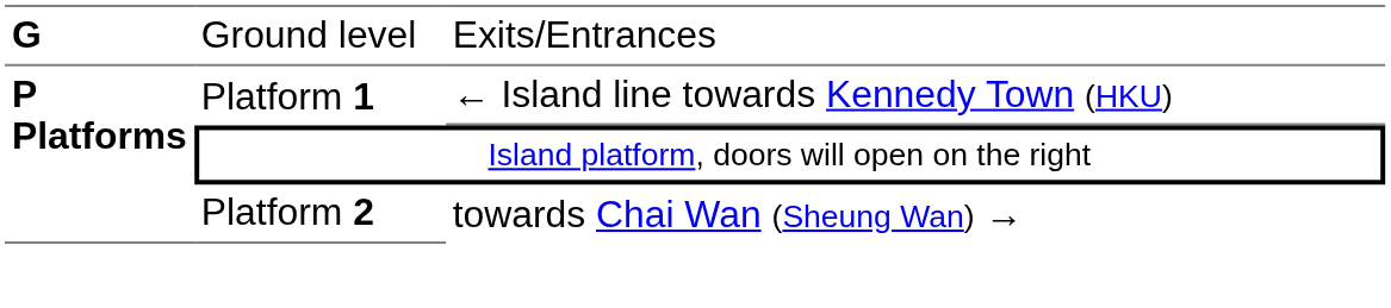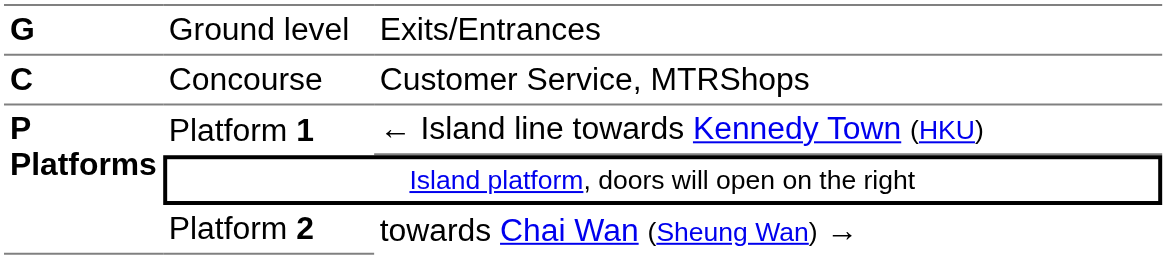+ row: C | Concourse | Customer Service, MTRShops
